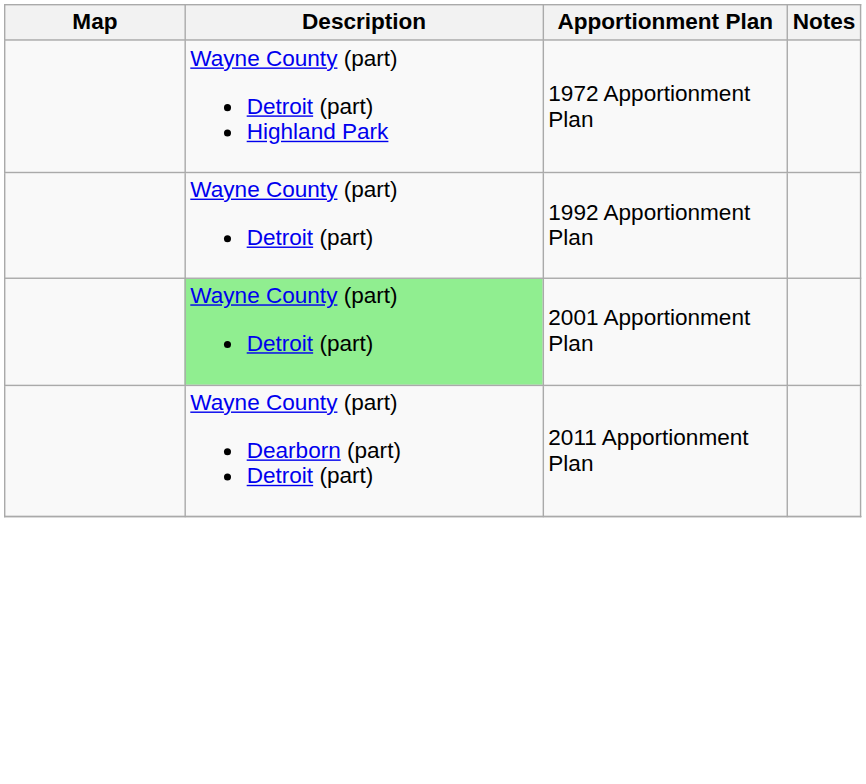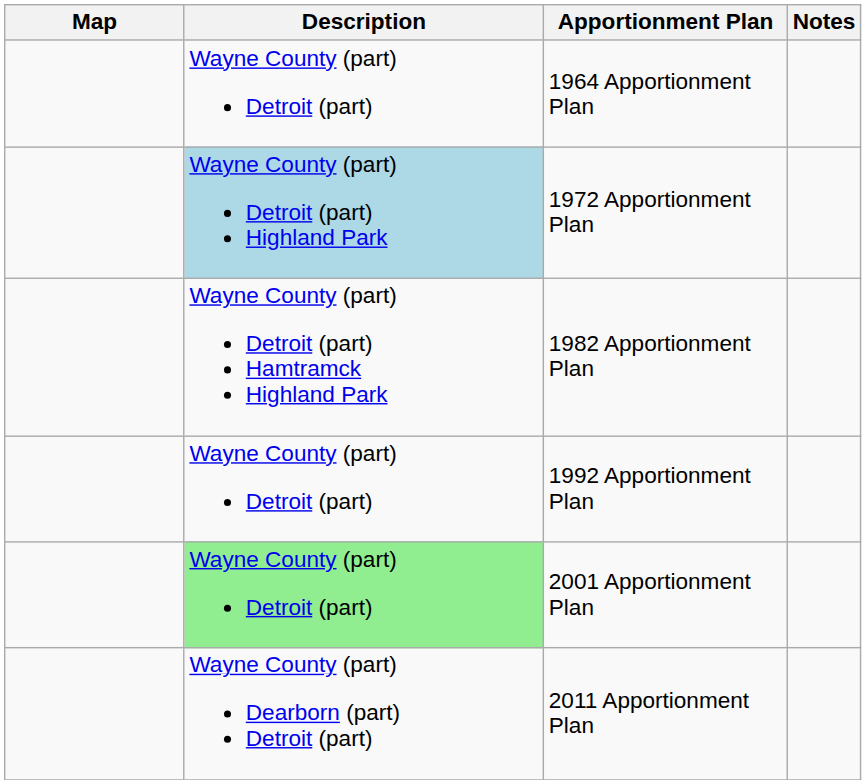+ row: Wayne County (part) Detroit (part) | 1964 Apportionment Plan
1972 Apportionment Plan | Description: no background -> lightblue background
+ row: Wayne County (part) Detroit (part) Hamtramck Highland Park | 1982 Apportionment Plan
